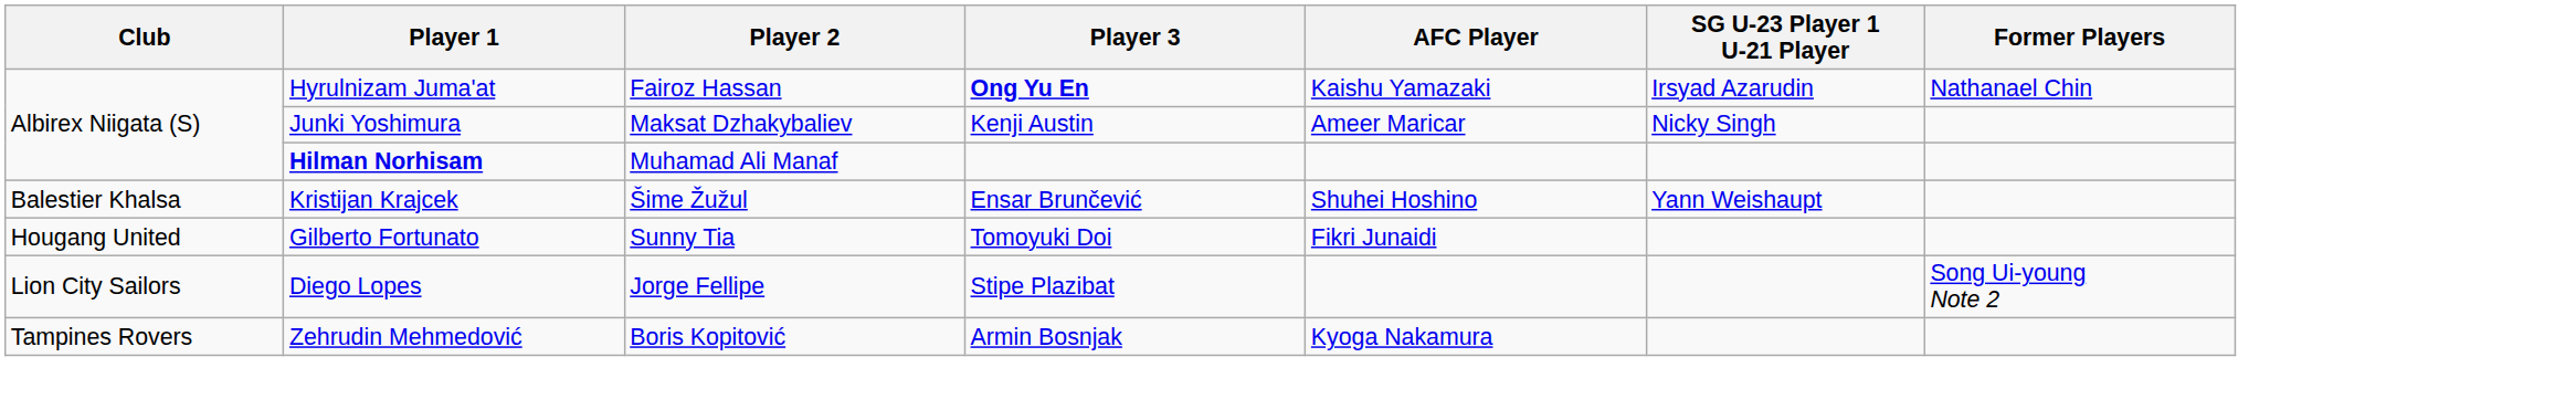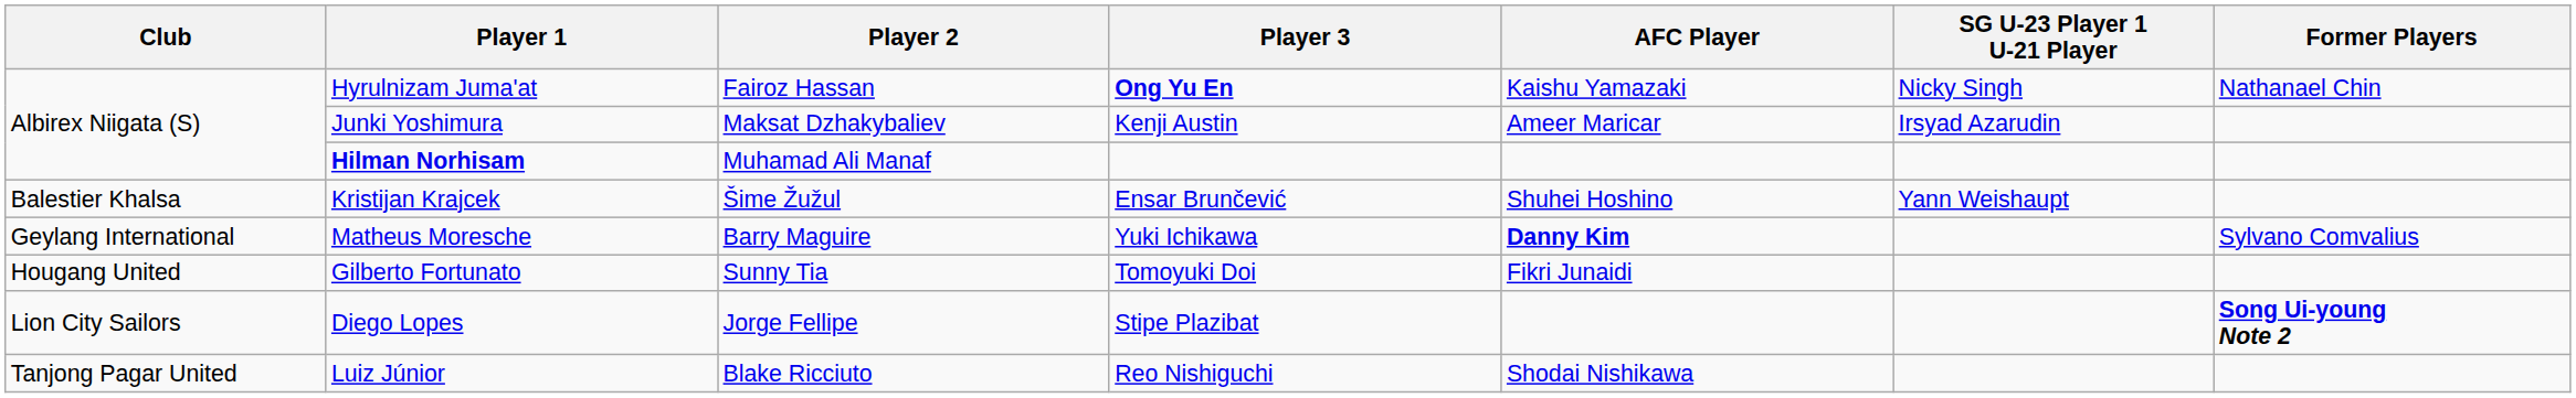Hyrulnizam Juma'at | SG U-23 Player 1 U-21 Player: Irsyad Azarudin -> Nicky Singh
Junki Yoshimura | SG U-23 Player 1 U-21 Player: Nicky Singh -> Irsyad Azarudin
+ row: Geylang International | Matheus Moresche | Barry Maguire | Yuki Ichikawa | Danny Kim | Sylvano Comvalius
Diego Lopes | Former Players: normal -> bold
- row: Tampines Rovers | Zehrudin Mehmedović | Boris Kopitović | Armin Bosnjak | Kyoga Nakamura
+ row: Tanjong Pagar United | Luiz Júnior | Blake Ricciuto | Reo Nishiguchi | Shodai Nishikawa
